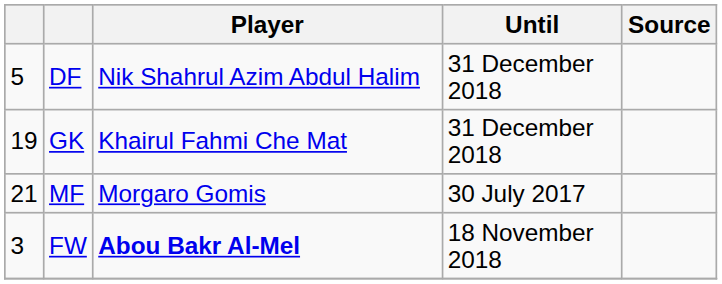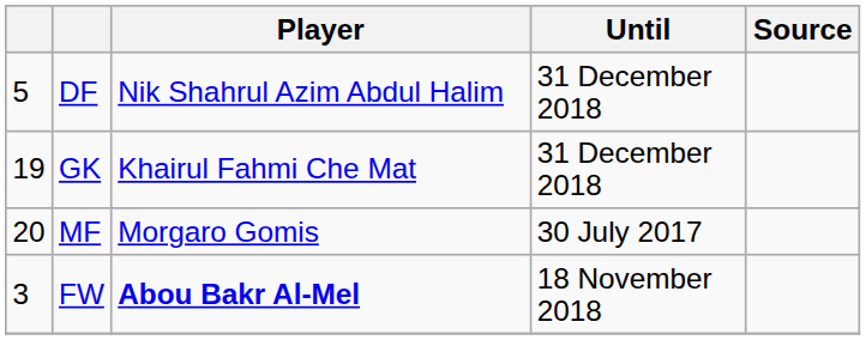MF | column 1: 21 -> 20
